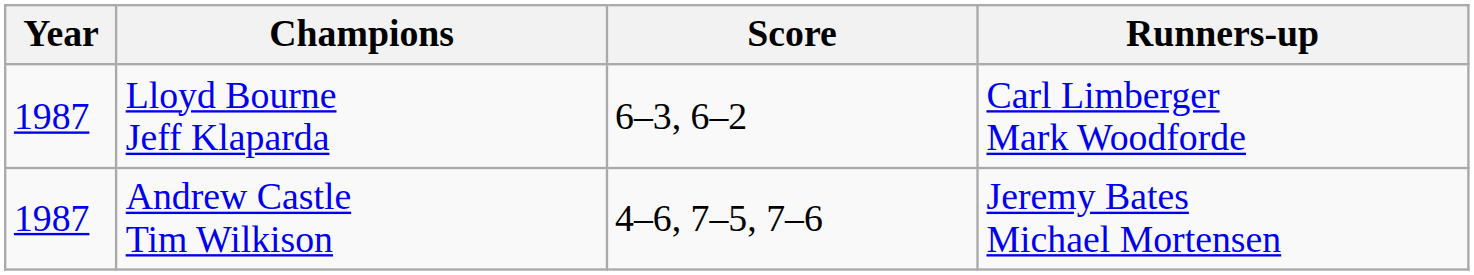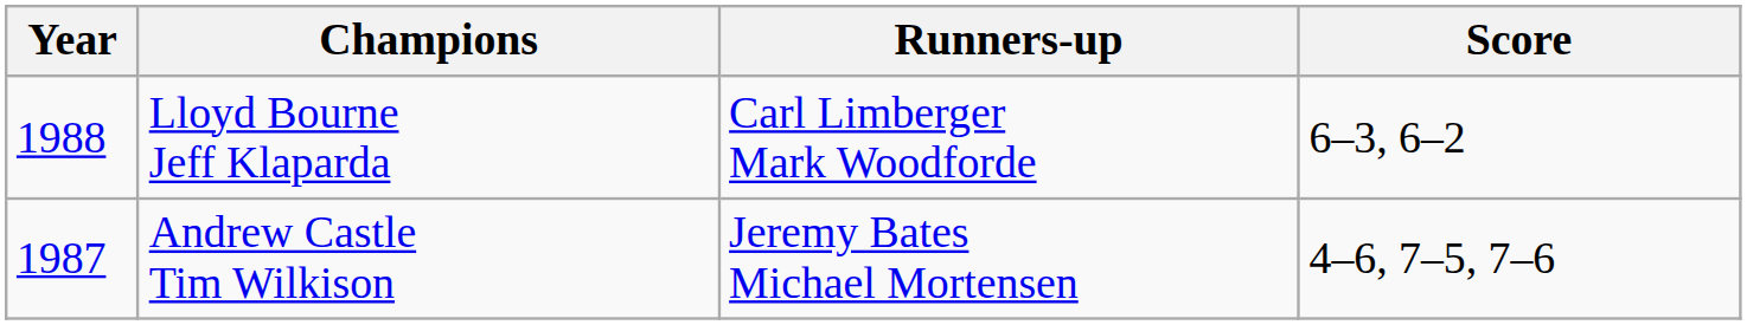columns swapped: Runners-up <-> Score
Lloyd Bourne Jeff Klaparda | Year: 1987 -> 1988
